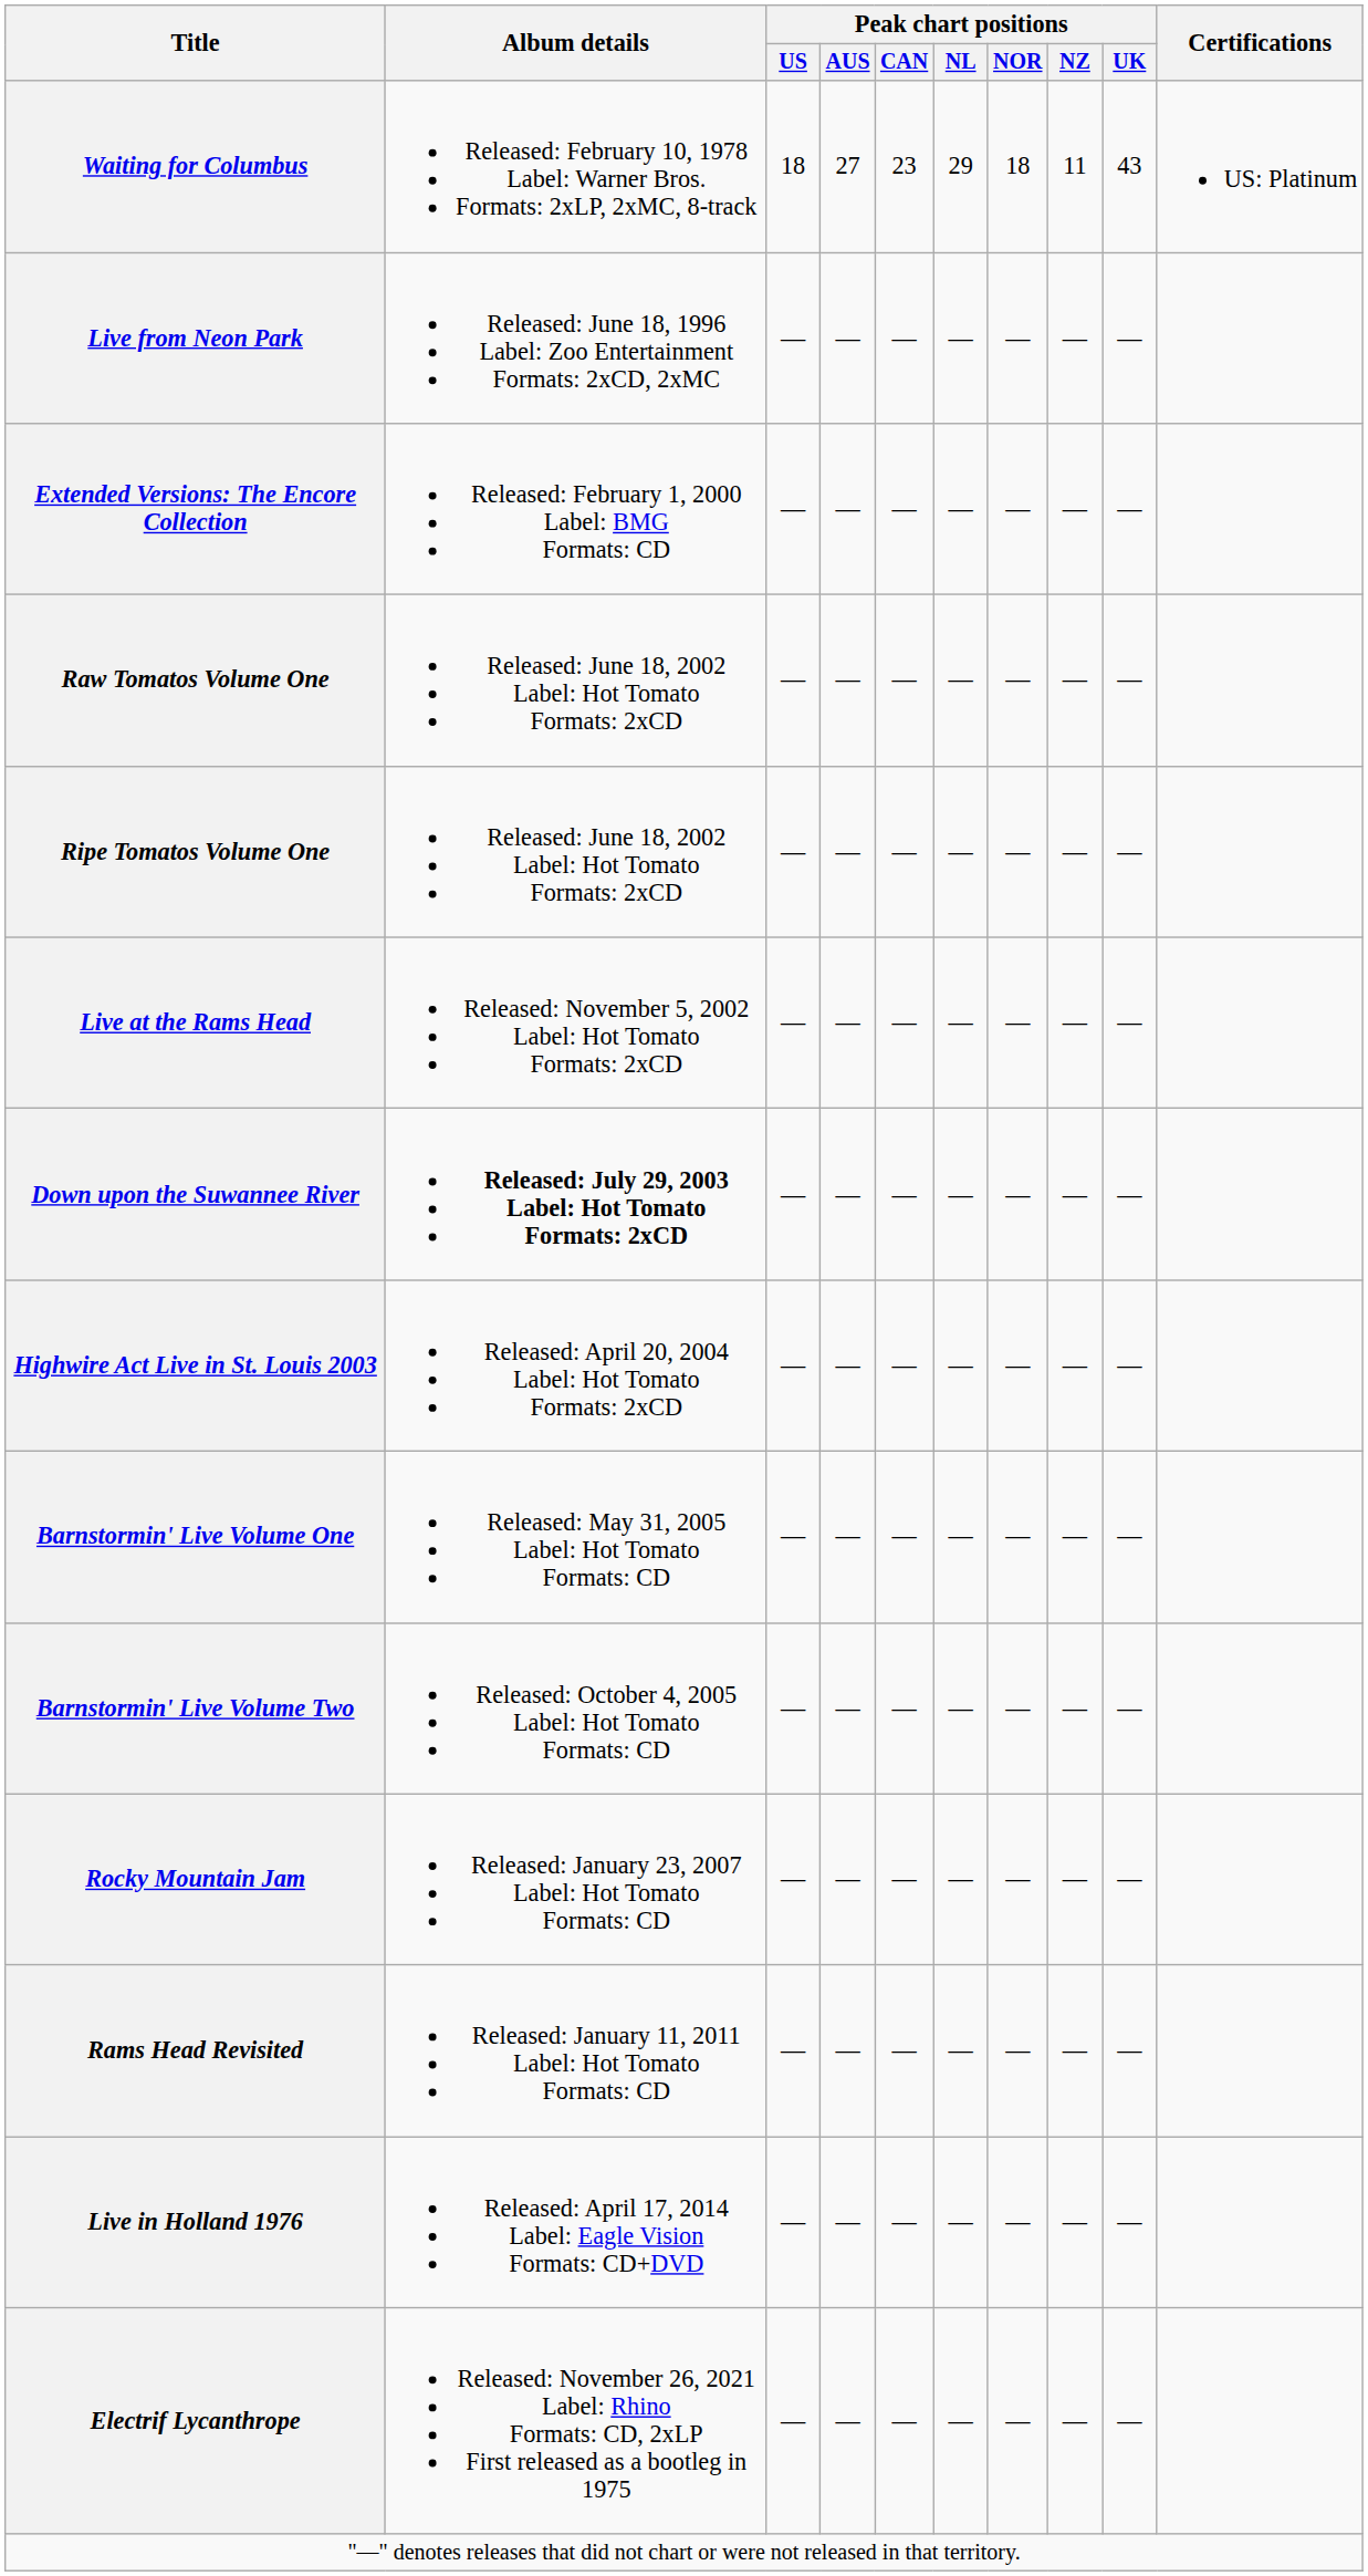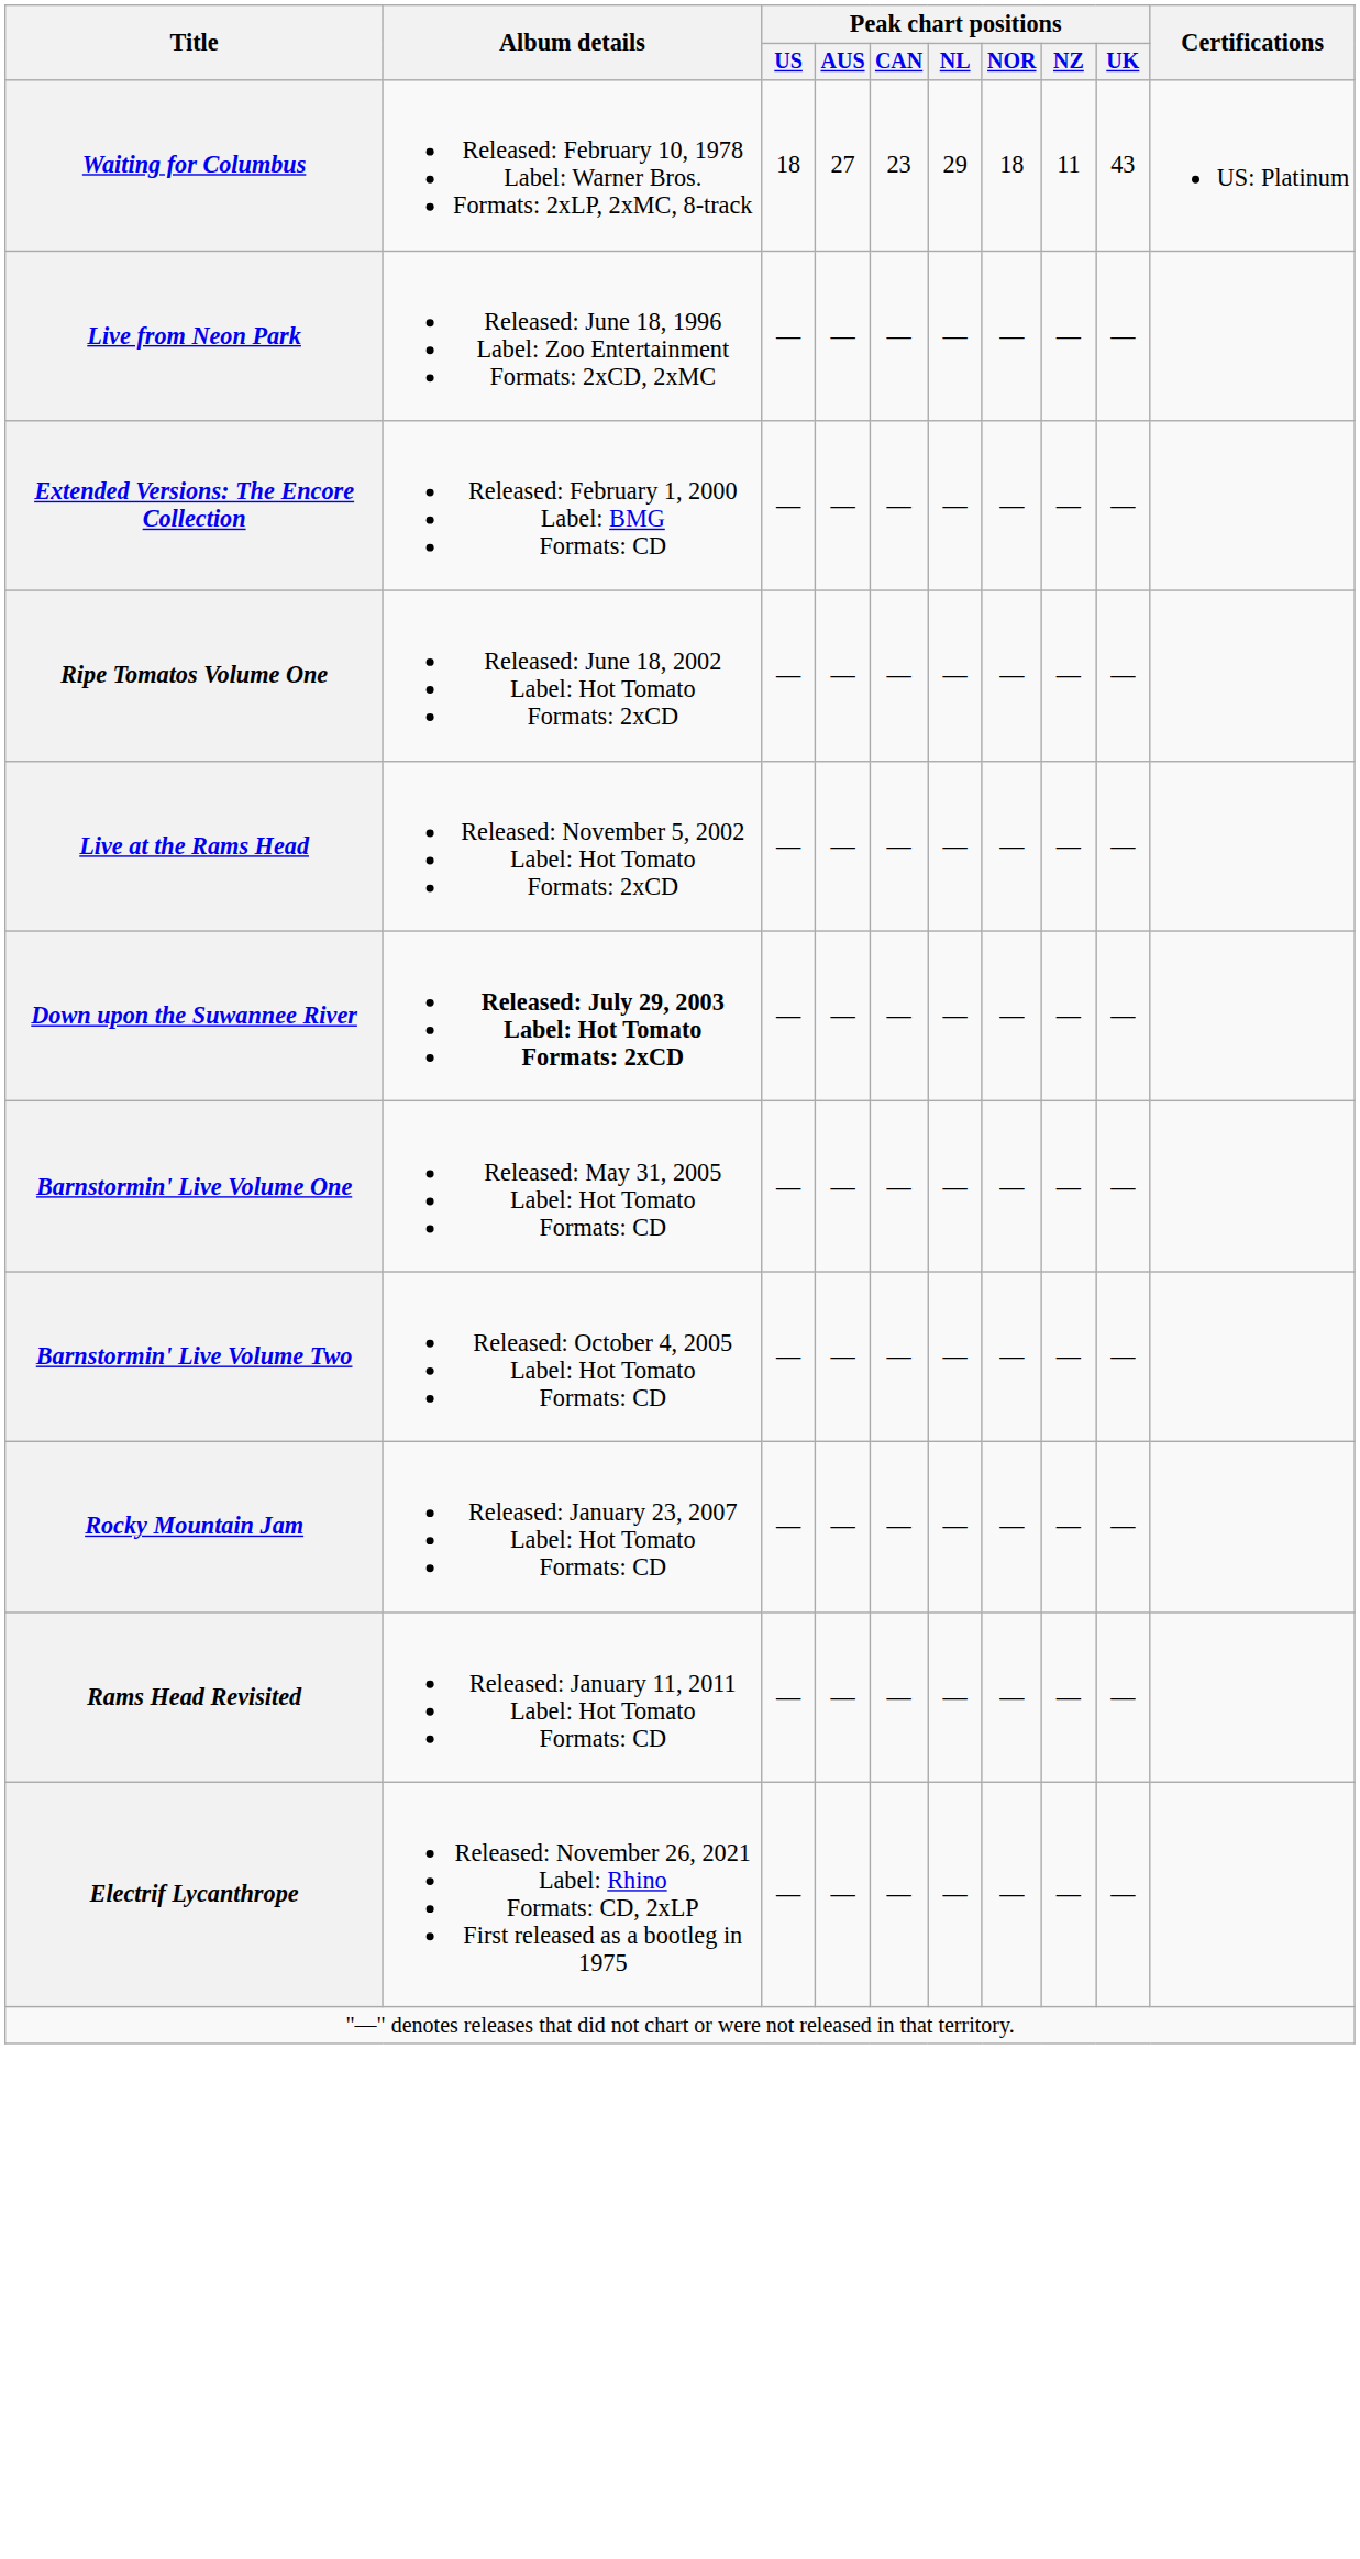- row: Raw Tomatos Volume One | Released: June 18, 2002 Label: Hot Tomato Formats: 2xCD | — | — | — | — | — | — | —
- row: Highwire Act Live in St. Louis 2003 | Released: April 20, 2004 Label: Hot Tomato Formats: 2xCD | — | — | — | — | — | — | —
- row: Live in Holland 1976 | Released: April 17, 2014 Label: Eagle Vision Formats: CD+DVD | — | — | — | — | — | — | —
